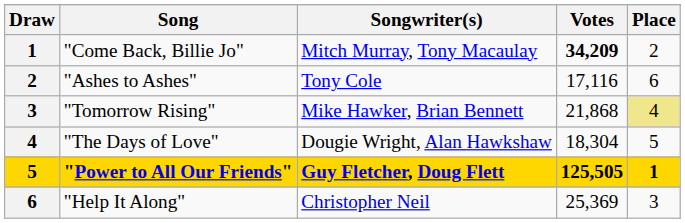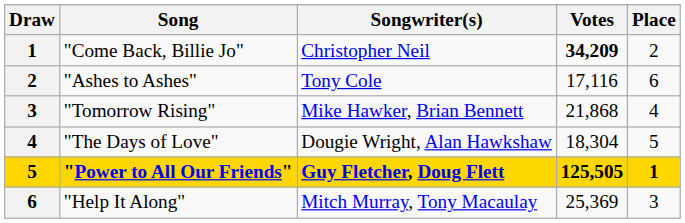"Come Back, Billie Jo" | Songwriter(s): Mitch Murray, Tony Macaulay -> Christopher Neil
"Tomorrow Rising" | Place: khaki background -> no background
"Help It Along" | Songwriter(s): Christopher Neil -> Mitch Murray, Tony Macaulay
